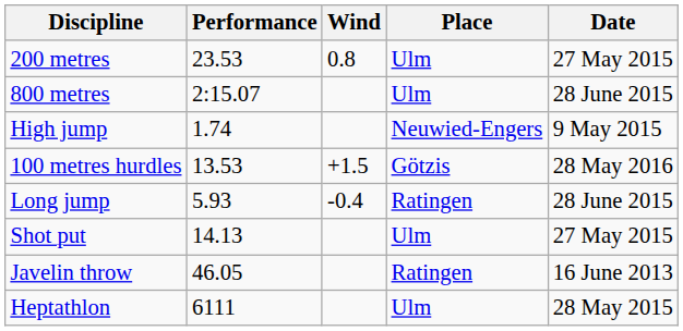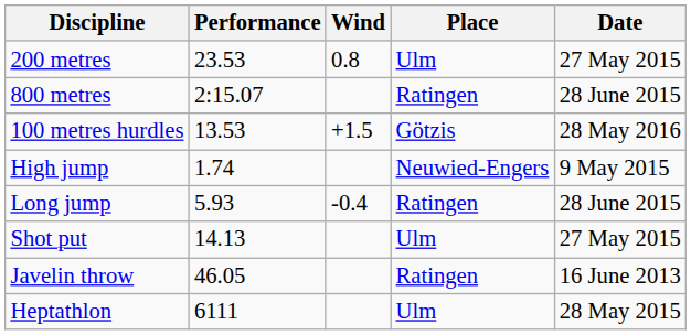800 metres | Place: Ulm -> Ratingen
rows swapped: 100 metres hurdles <-> High jump
